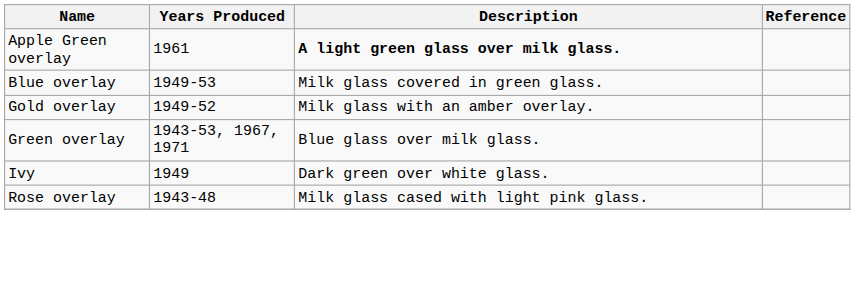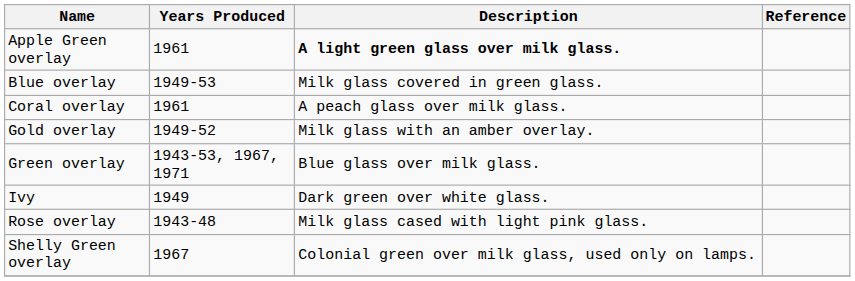+ row: Coral overlay | 1961 | A peach glass over milk glass.
+ row: Shelly Green overlay | 1967 | Colonial green over milk glass, used only on lamps.
